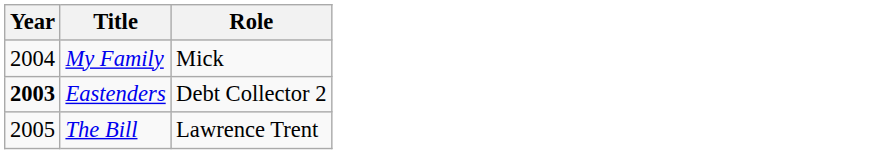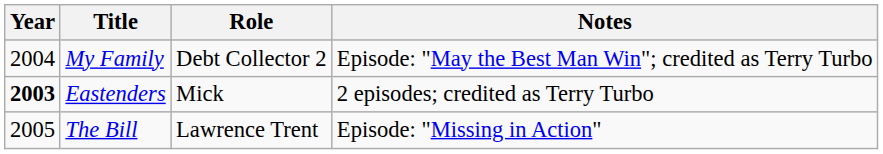+ column: Notes | Episode: "May the Best Man Win"; credited as Terry Turbo | 2 episodes; credited as Terry Turbo | Episode: "Missing in Action"
My Family | Role: Mick -> Debt Collector 2
Eastenders | Role: Debt Collector 2 -> Mick
